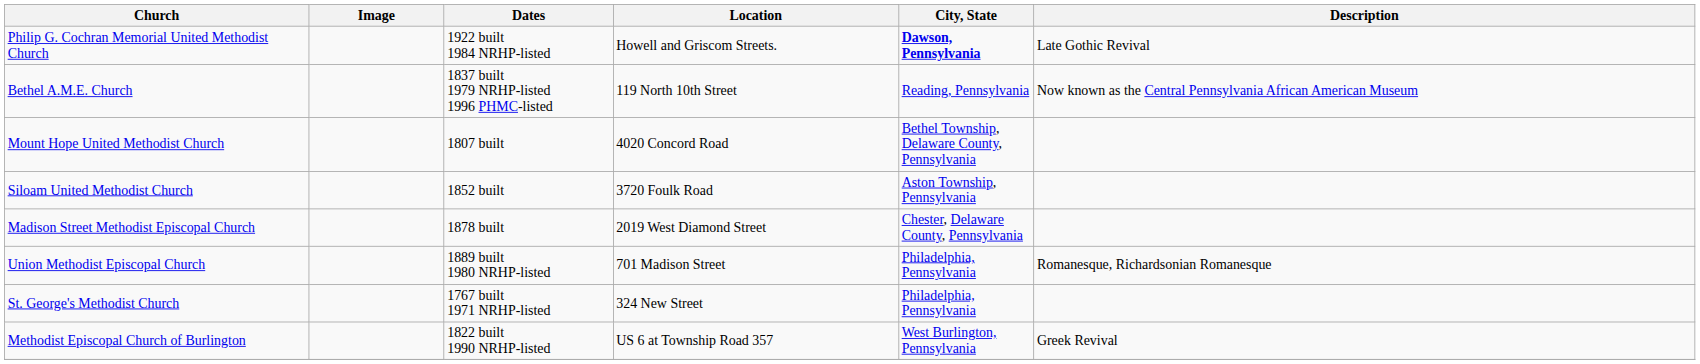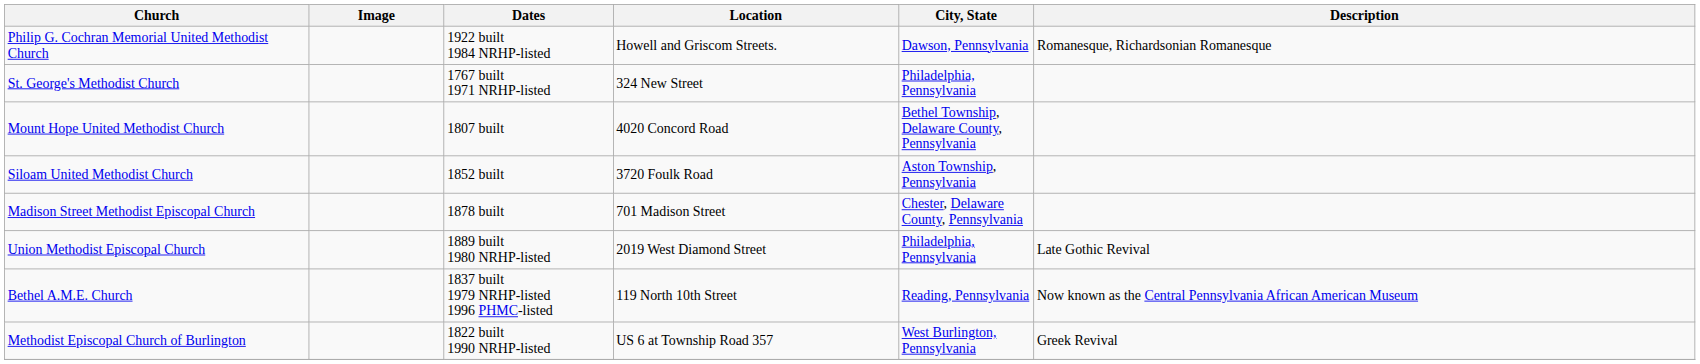Philip G. Cochran Memorial United Methodist Church | City, State: bold -> normal
Philip G. Cochran Memorial United Methodist Church | Description: Late Gothic Revival -> Romanesque, Richardsonian Romanesque
rows swapped: St. George's Methodist Church <-> Bethel A.M.E. Church
Madison Street Methodist Episcopal Church | Location: 2019 West Diamond Street -> 701 Madison Street
Union Methodist Episcopal Church | Location: 701 Madison Street -> 2019 West Diamond Street
Union Methodist Episcopal Church | Description: Romanesque, Richardsonian Romanesque -> Late Gothic Revival
